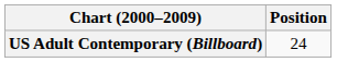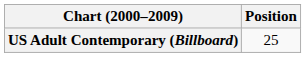US Adult Contemporary (Billboard) | Position: 24 -> 25
